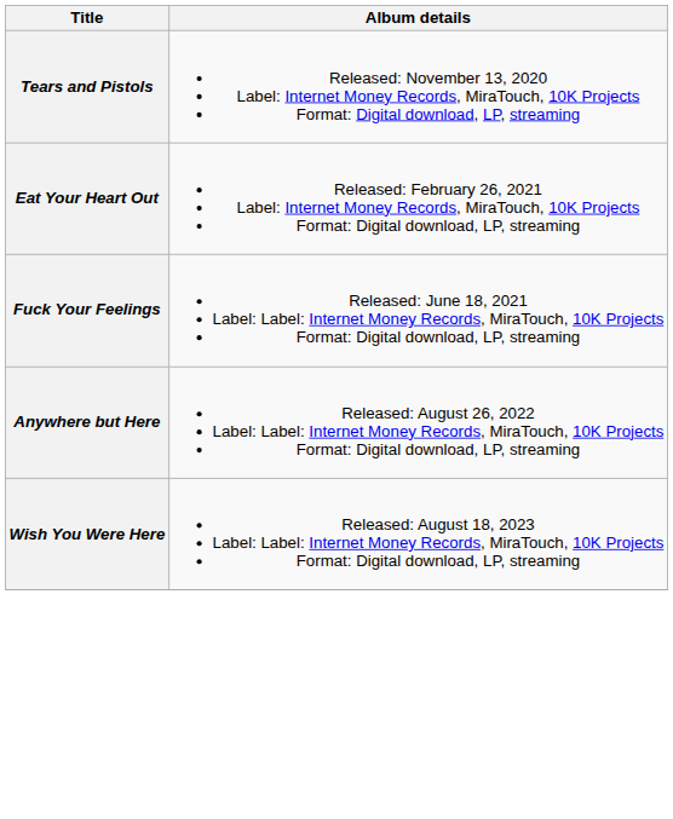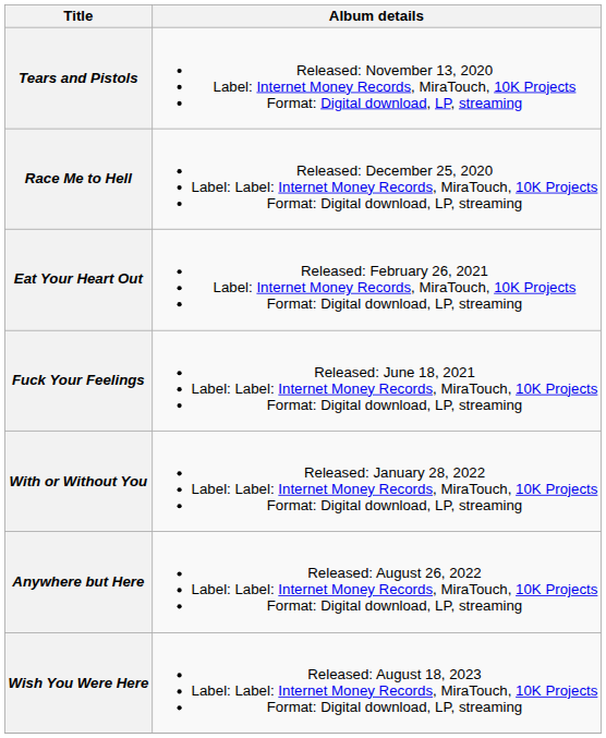+ row: Race Me to Hell | Released: December 25, 2020 Label: Label: Internet Money Records, MiraTouch, 10K Projects Format: Digital download, LP, streaming
+ row: With or Without You | Released: January 28, 2022 Label: Label: Internet Money Records, MiraTouch, 10K Projects Format: Digital download, LP, streaming
